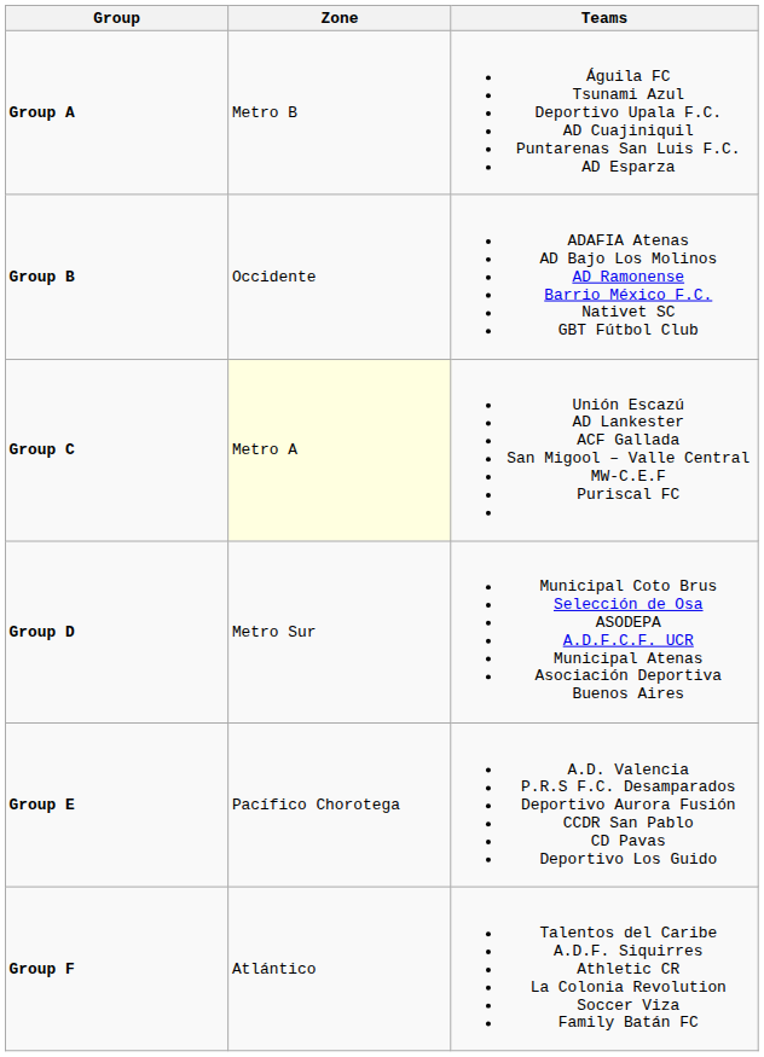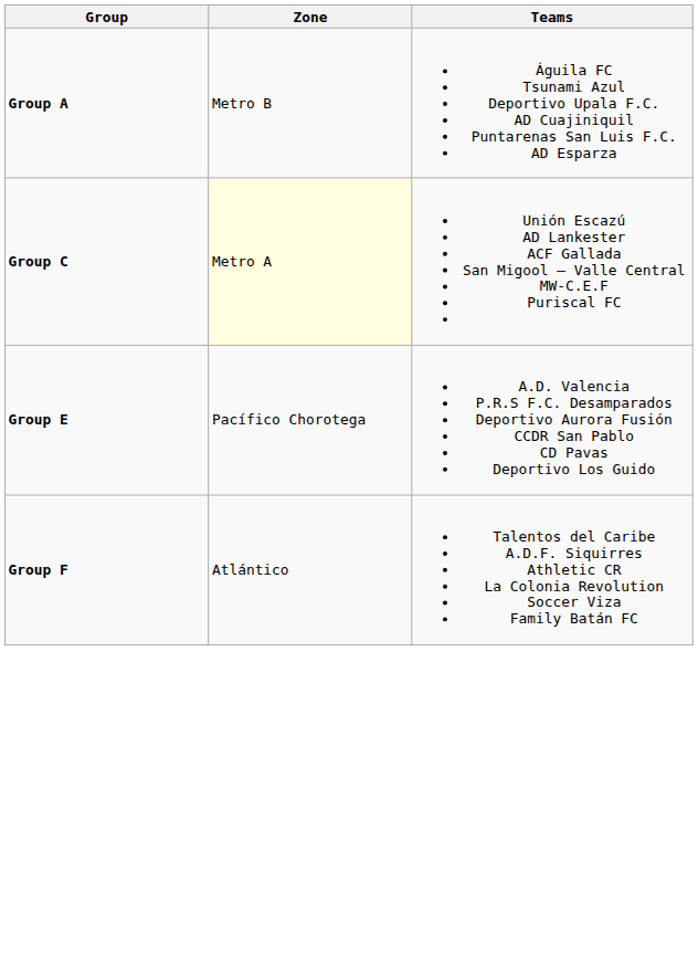- row: Group B | Occidente | ADAFIA Atenas AD Bajo Los Molinos AD Ramonense Barrio México F.C. Nativet SC GBT Fútbol Club
- row: Group D | Metro Sur | Municipal Coto Brus Selección de Osa ASODEPA A.D.F.C.F. UCR Municipal Atenas Asociación Deportiva Buenos Aires
